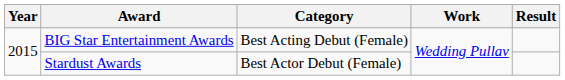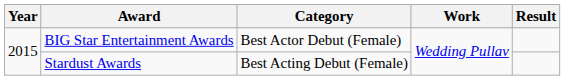BIG Star Entertainment Awards | Category: Best Acting Debut (Female) -> Best Actor Debut (Female)
Stardust Awards | Category: Best Actor Debut (Female) -> Best Acting Debut (Female)
